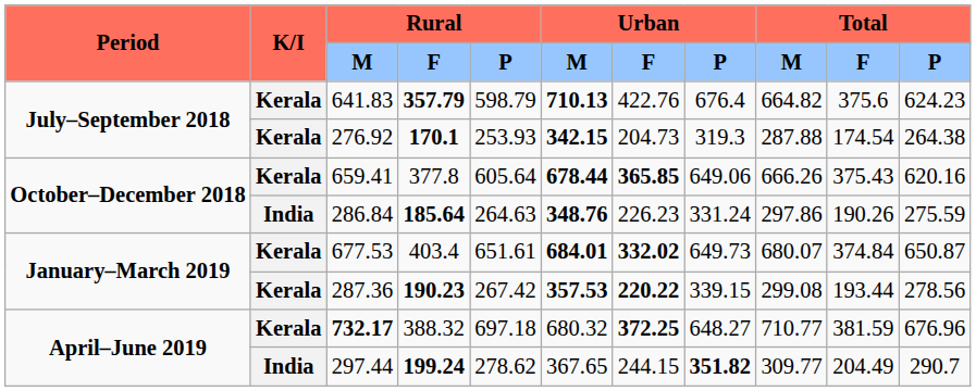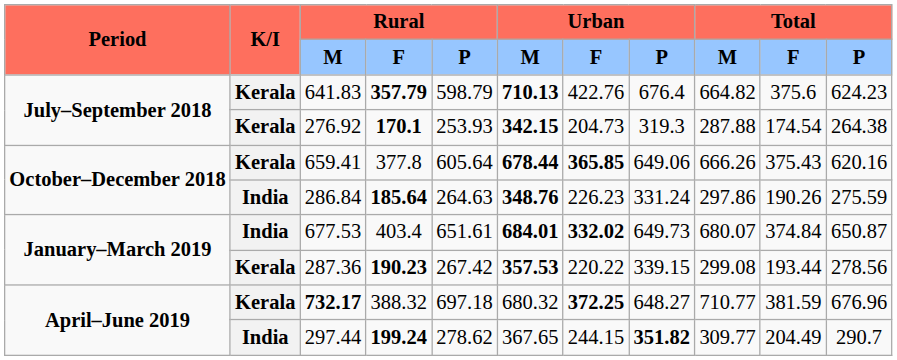677.53 | column 2: Kerala -> India
287.36 | column 7: bold -> normal
